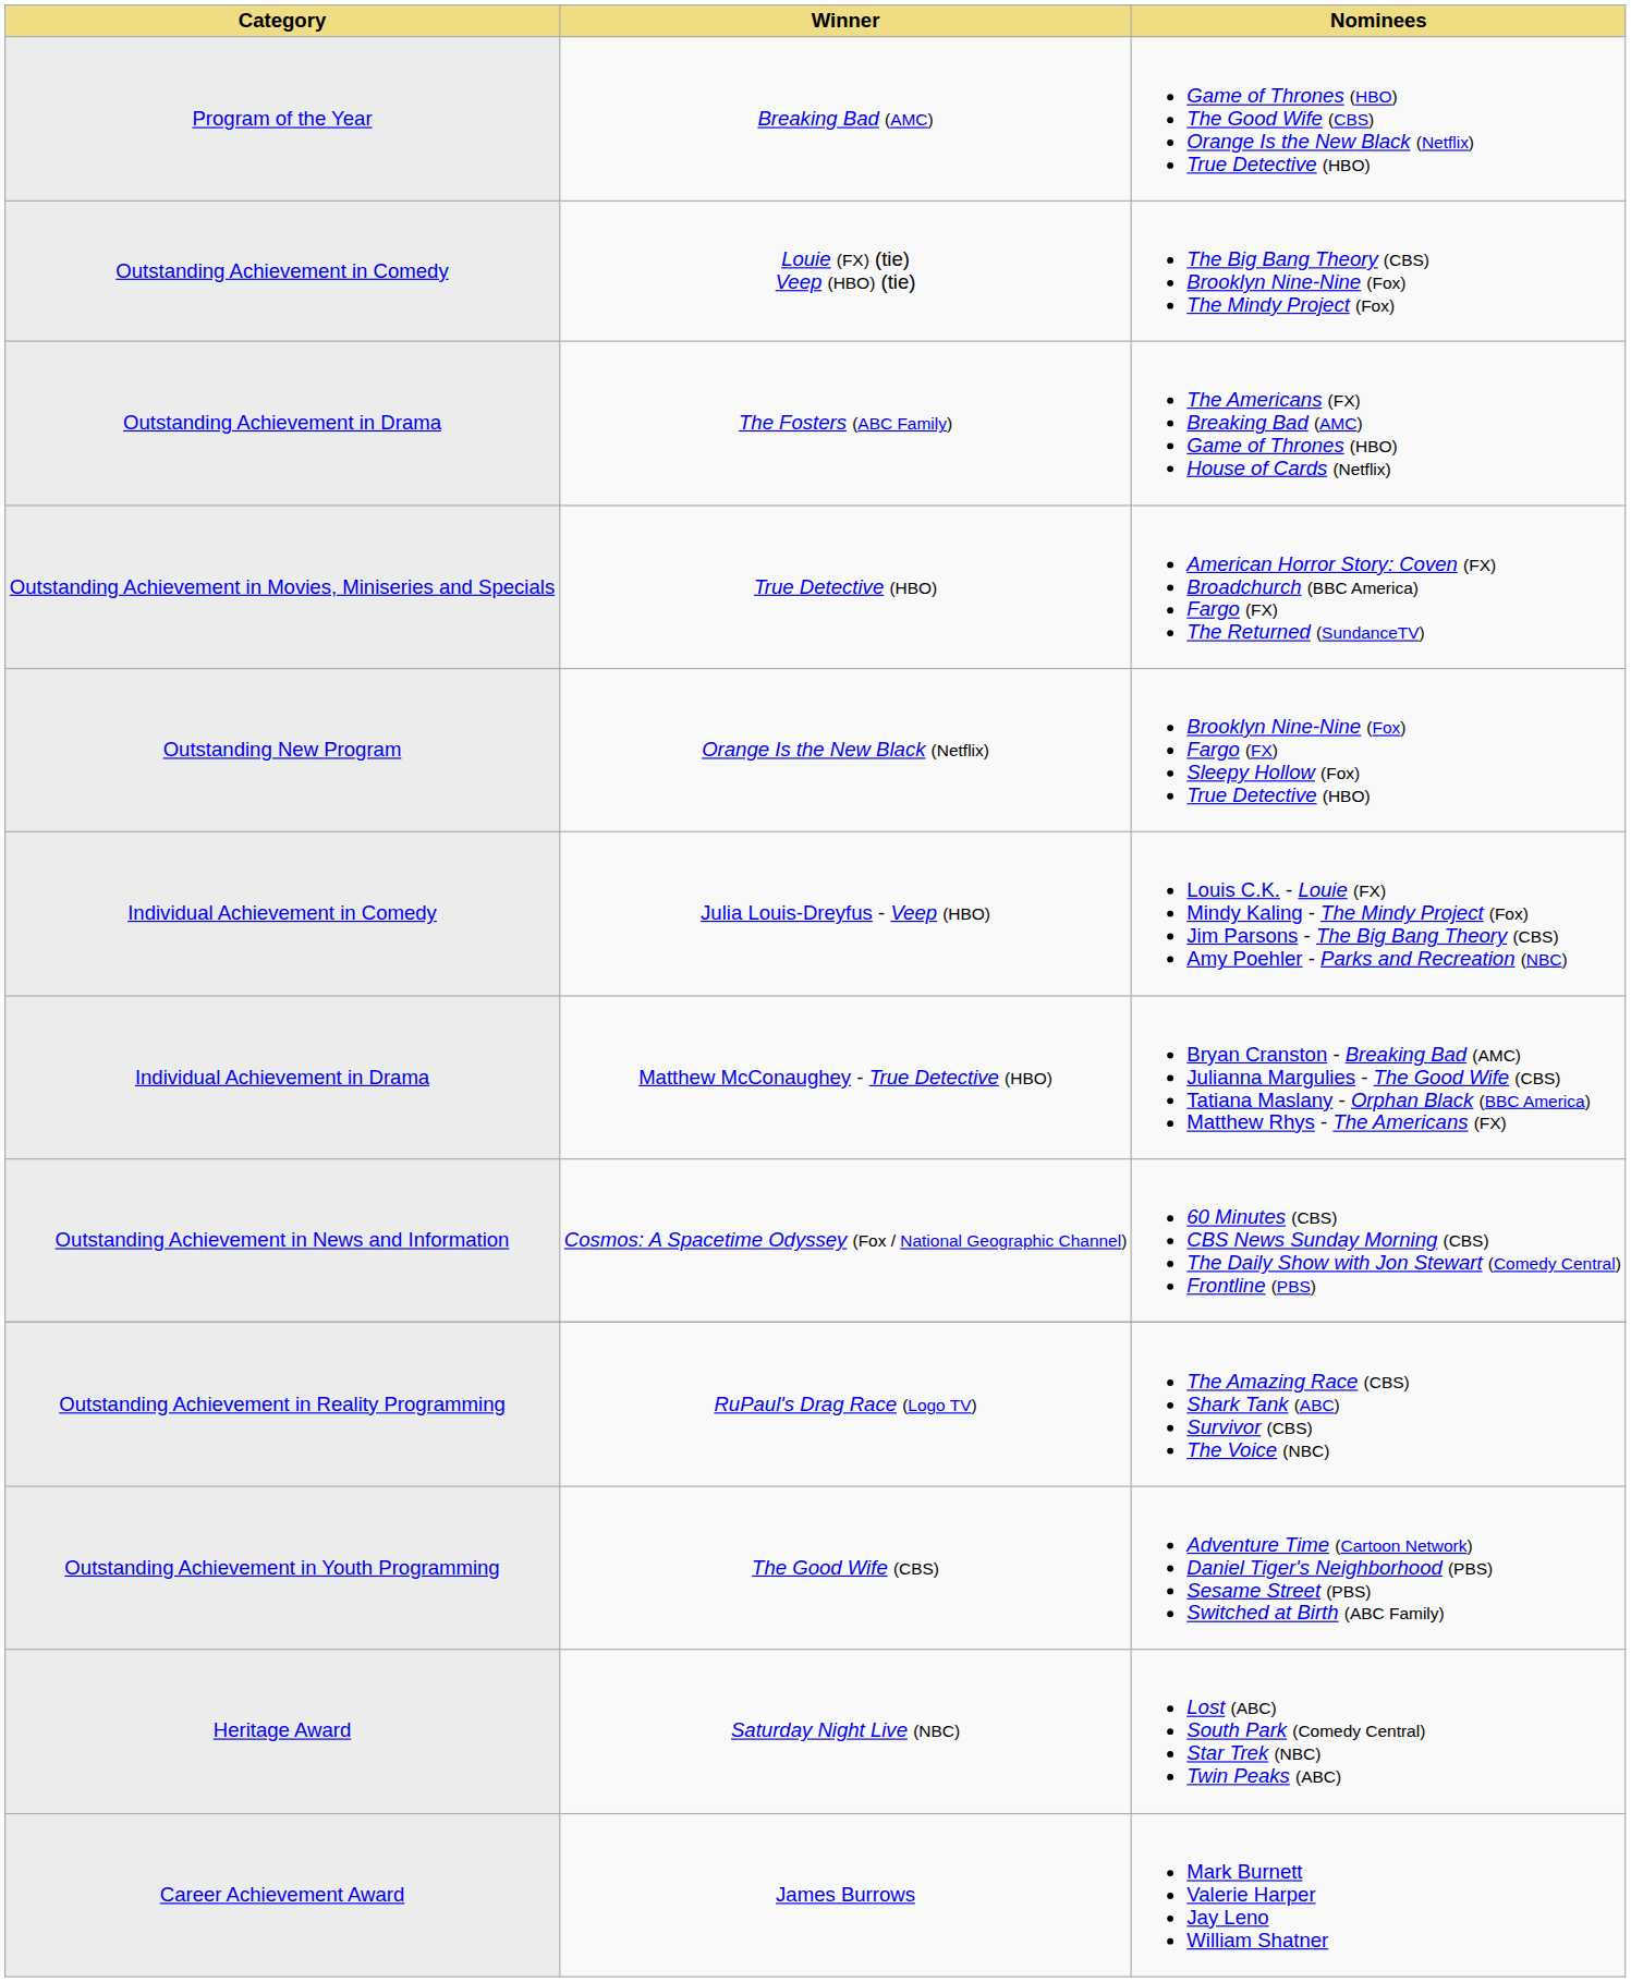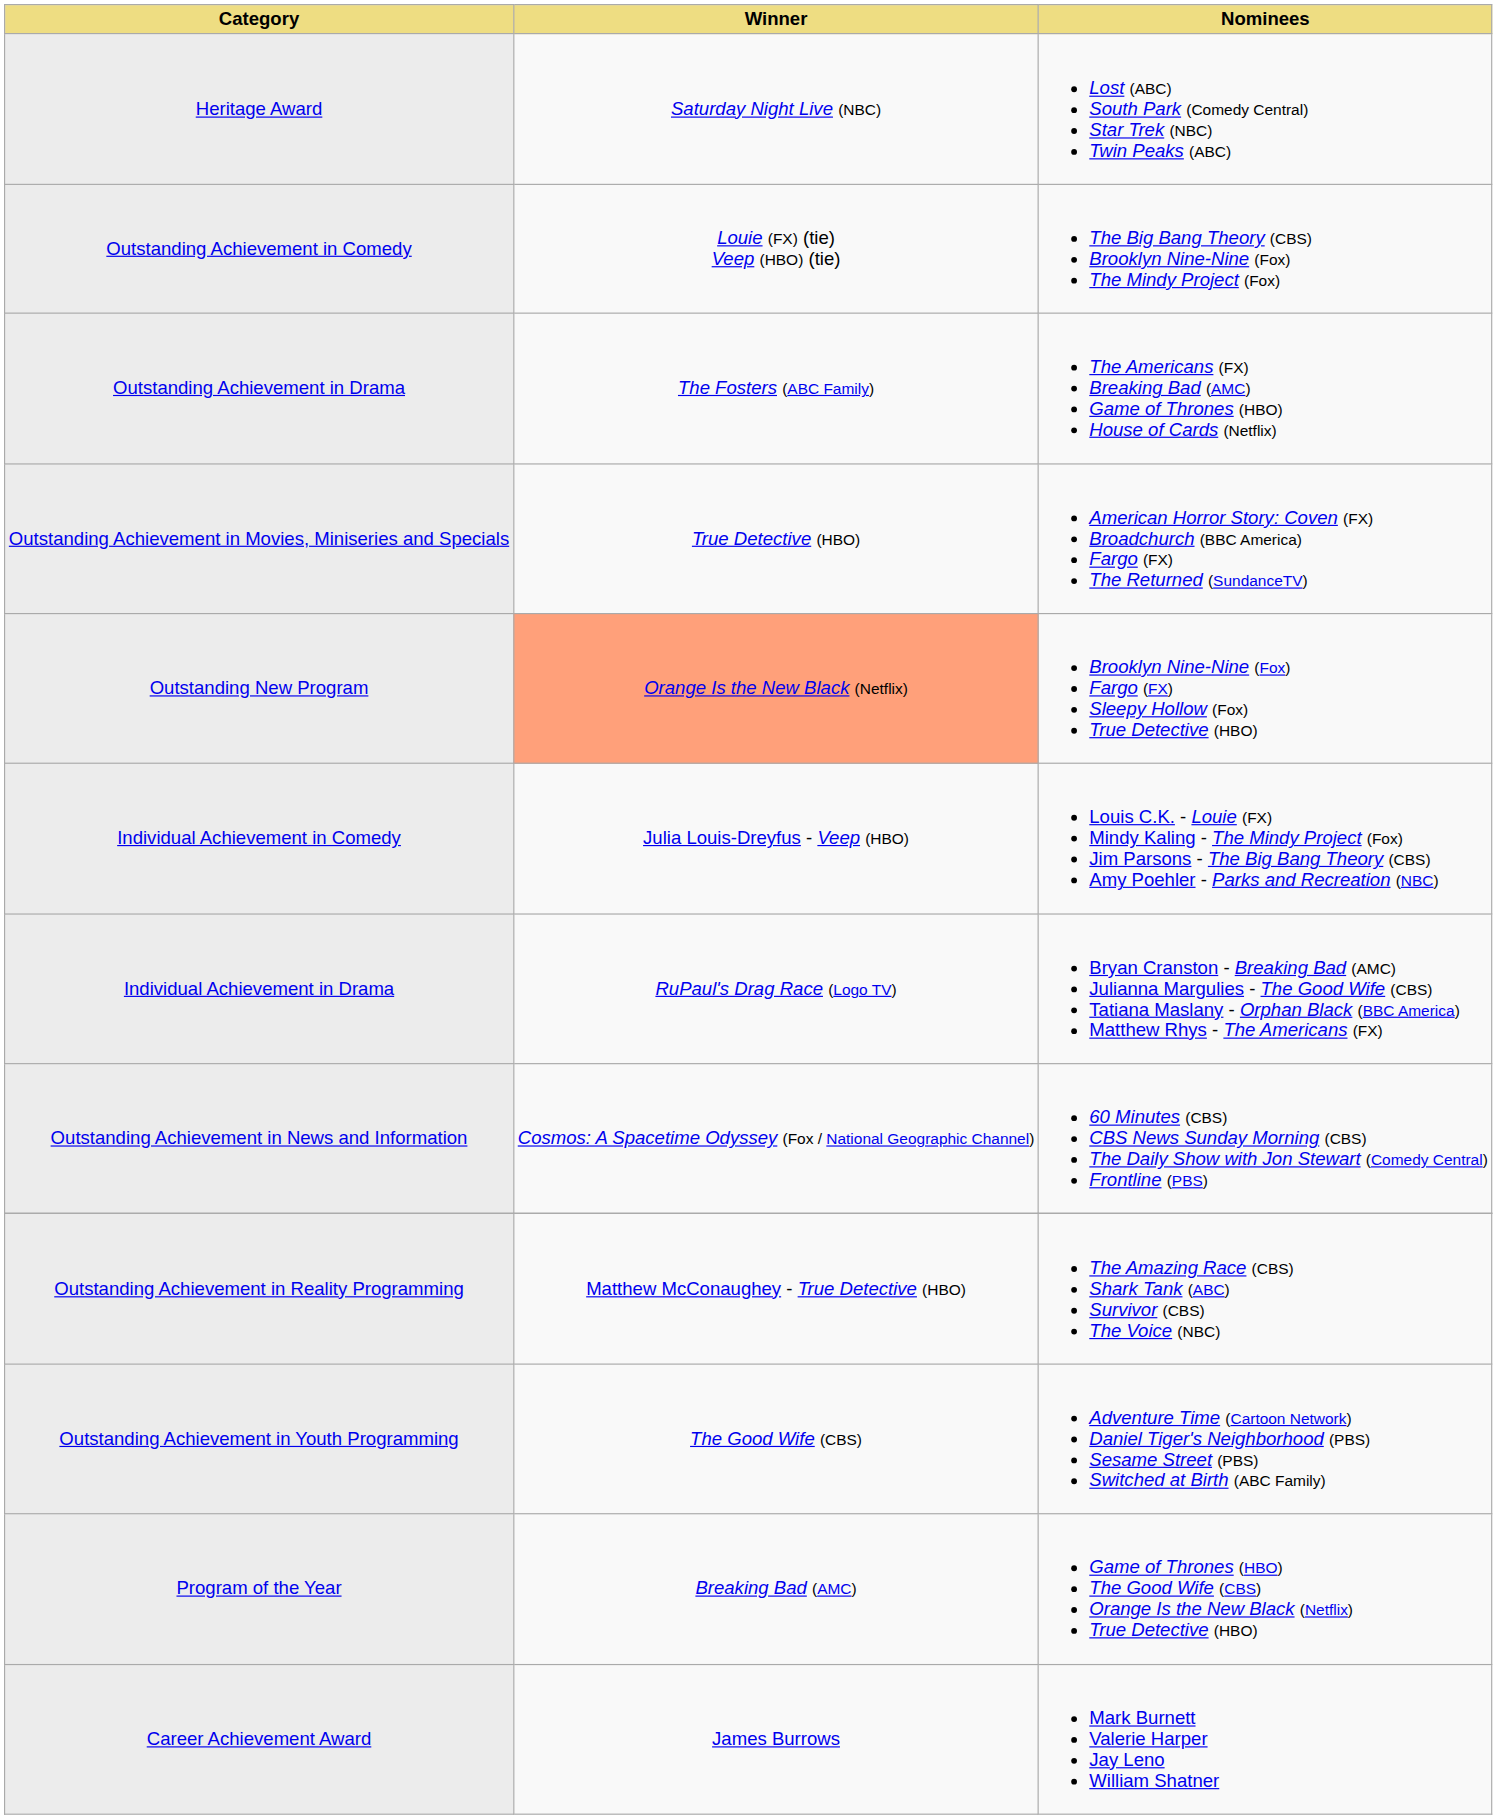rows swapped: Program of the Year <-> Heritage Award
Outstanding New Program | Winner: no background -> lightsalmon background
Individual Achievement in Drama | Winner: Matthew McConaughey - True Detective (HBO) -> RuPaul's Drag Race (Logo TV)
Outstanding Achievement in Reality Programming | Winner: RuPaul's Drag Race (Logo TV) -> Matthew McConaughey - True Detective (HBO)
